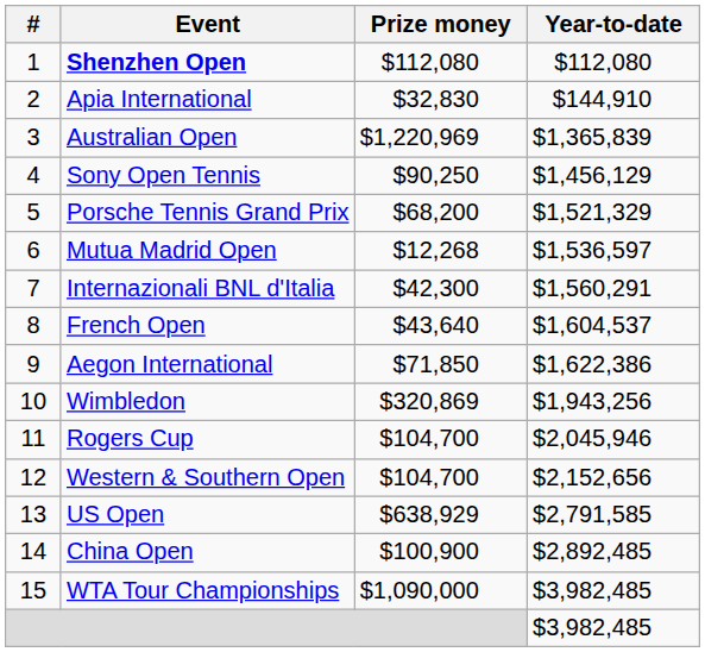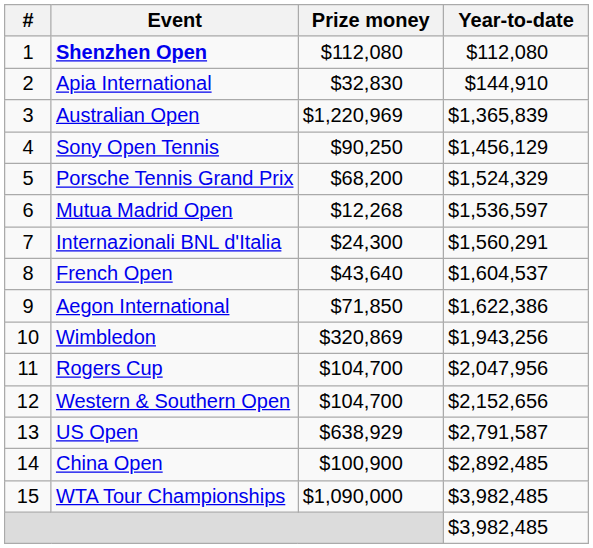Porsche Tennis Grand Prix | Year-to-date: $1,521,329 -> $1,524,329
Internazionali BNL d'Italia | Prize money: $42,300 -> $24,300
Rogers Cup | Year-to-date: $2,045,946 -> $2,047,956
US Open | Year-to-date: $2,791,585 -> $2,791,587
